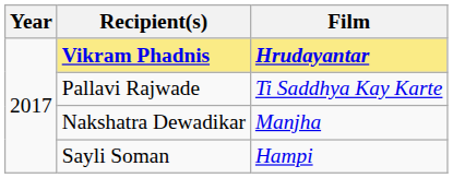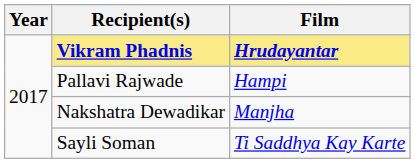Pallavi Rajwade | Film: Ti Saddhya Kay Karte -> Hampi
Sayli Soman | Film: Hampi -> Ti Saddhya Kay Karte
